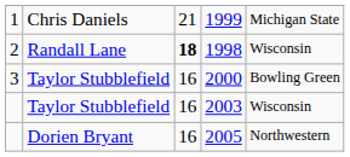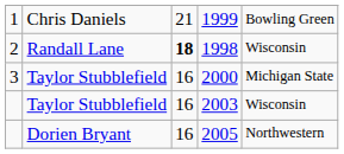1 | column 5: Michigan State -> Bowling Green
3 | column 5: Bowling Green -> Michigan State
